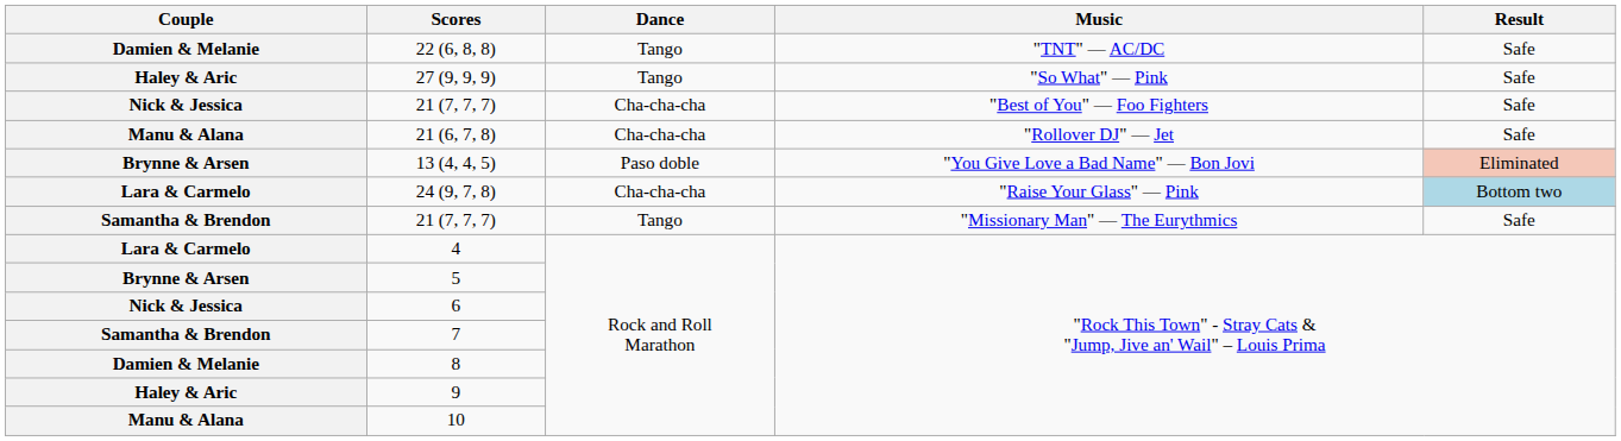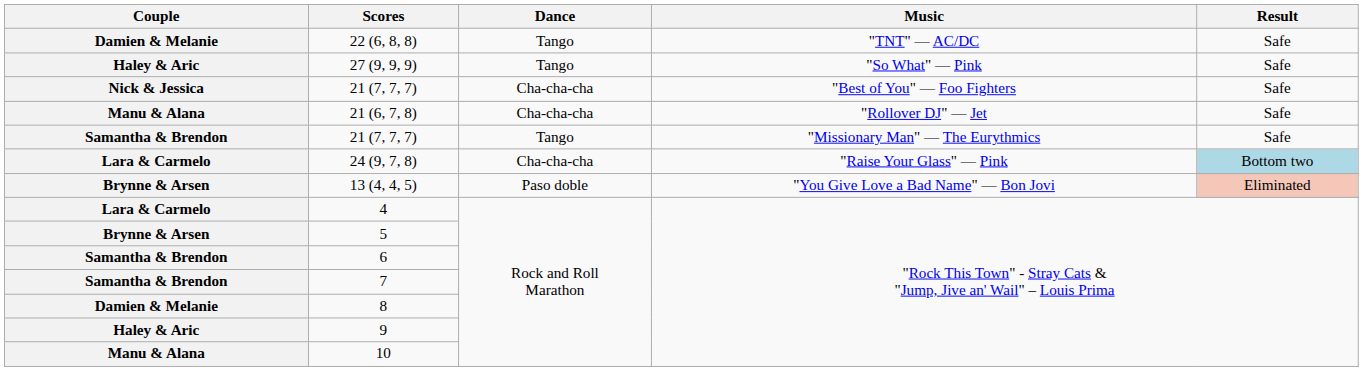rows swapped: 13 (4, 4, 5) <-> 21 (7, 7, 7) / "Missionary Man" — The Eurythmics
6 | Couple: Nick & Jessica -> Samantha & Brendon
